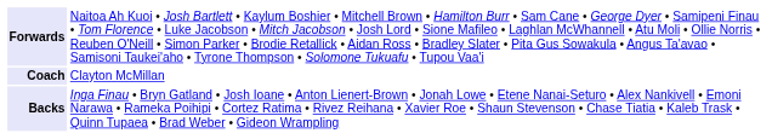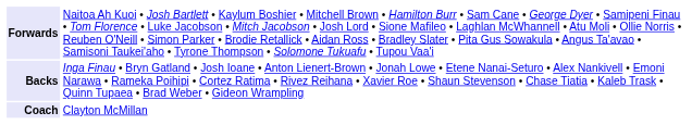rows swapped: Backs <-> Coach
